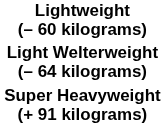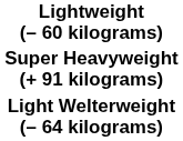rows swapped: Light Welterweight (– 64 kilograms) <-> Super Heavyweight (+ 91 kilograms)
